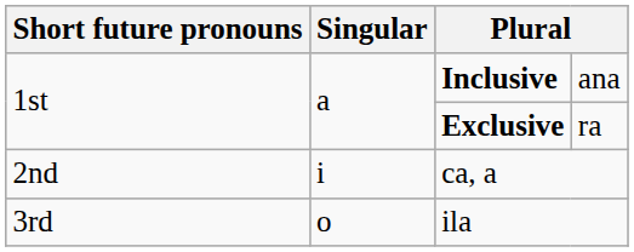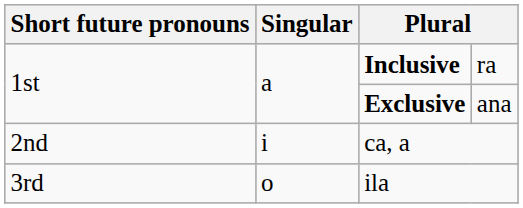Inclusive | column 4: ana -> ra
Exclusive | column 4: ra -> ana
